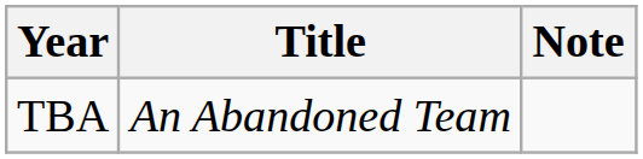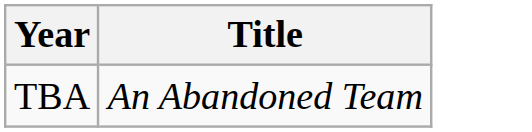- column: Note
